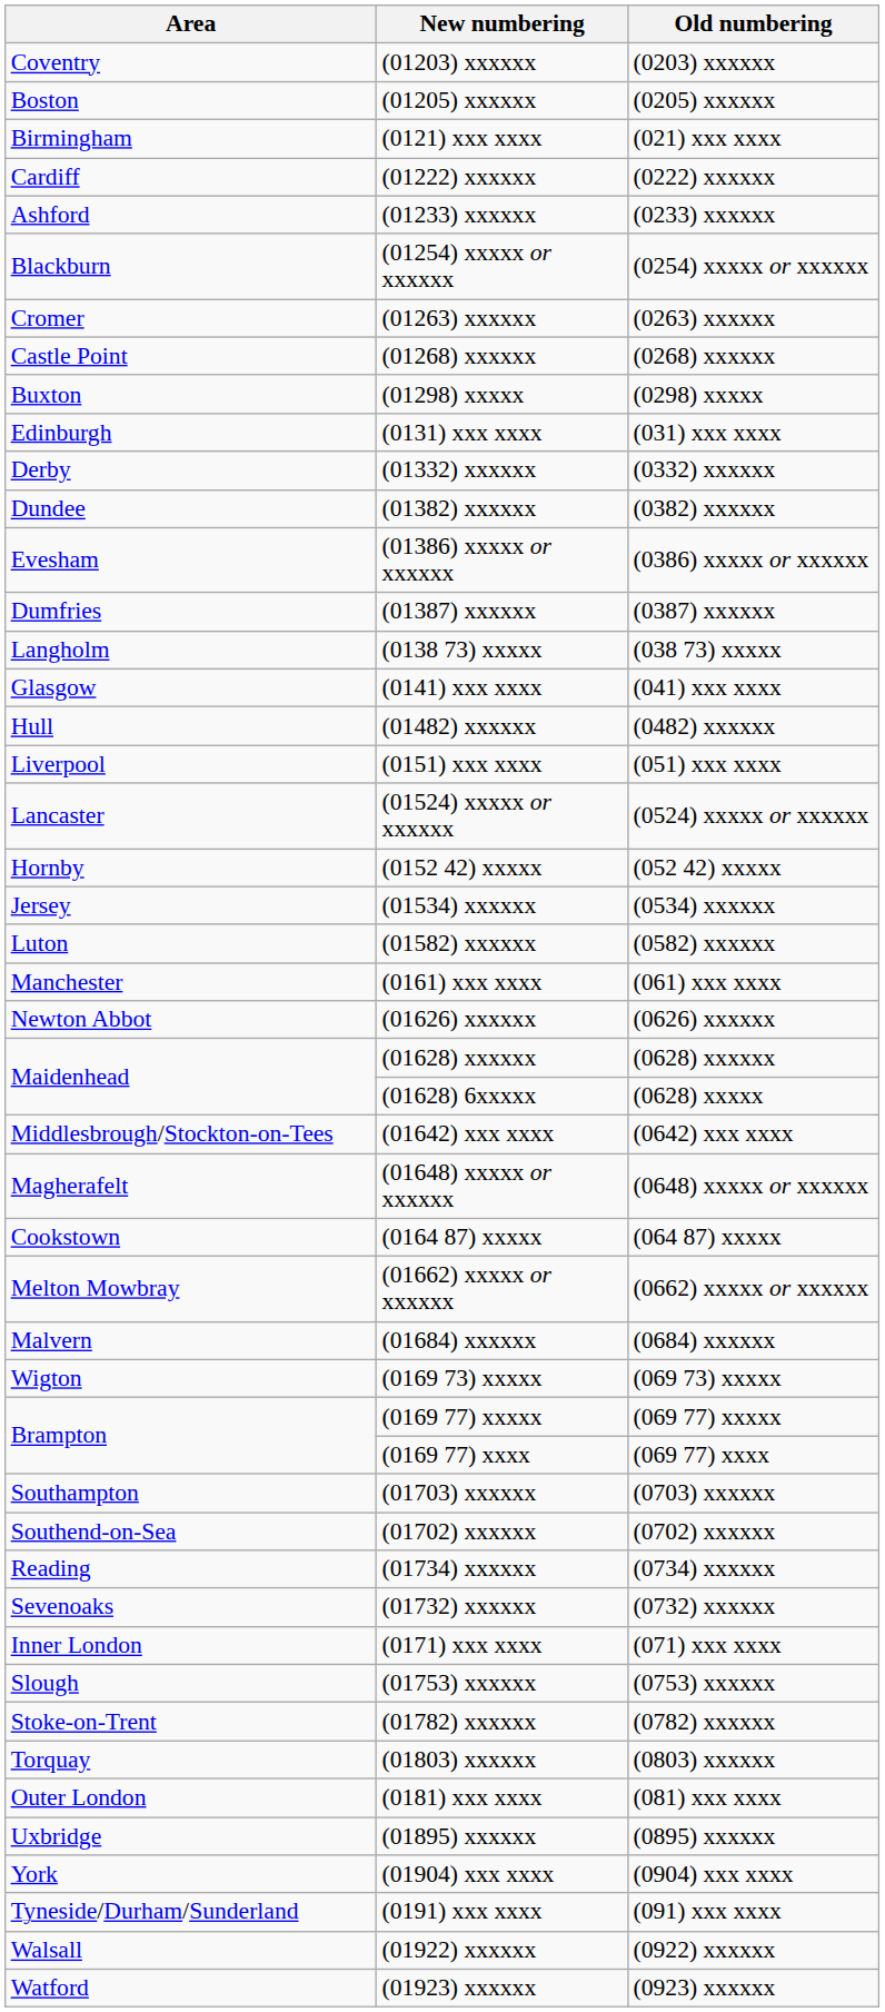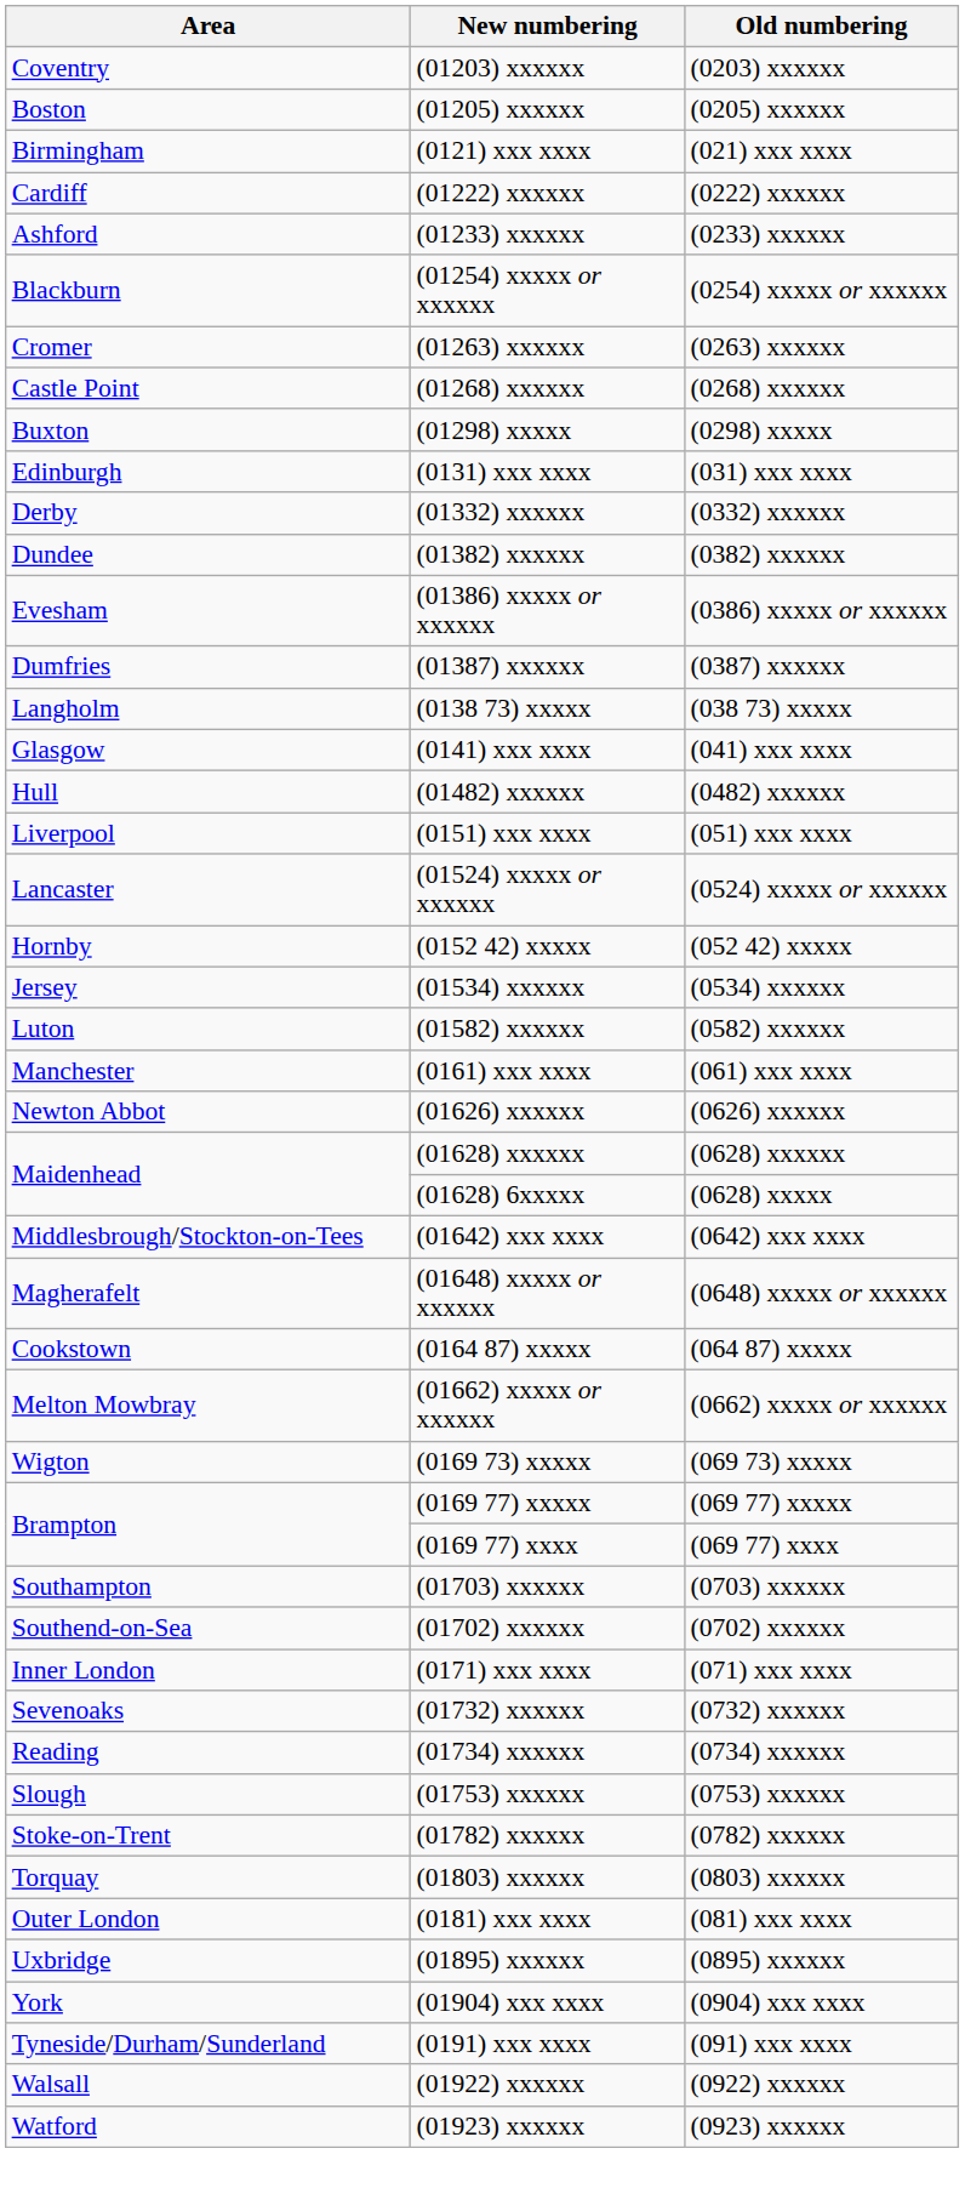- row: Malvern | (01684) xxxxxx | (0684) xxxxxx
rows swapped: (0171) xxx xxxx <-> (01734) xxxxxx
